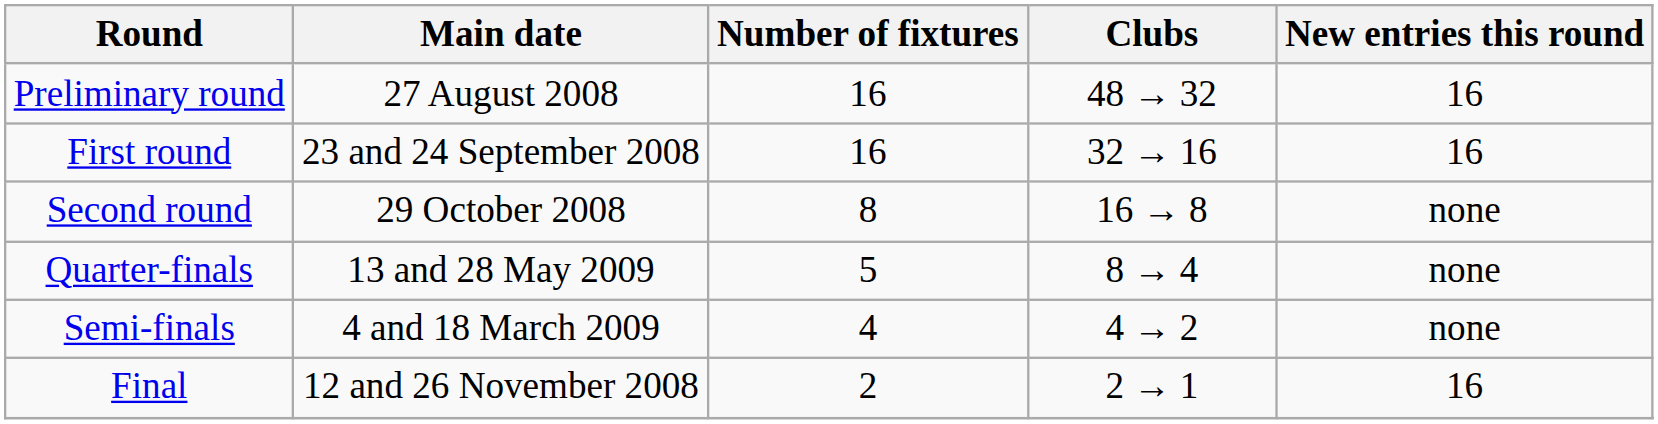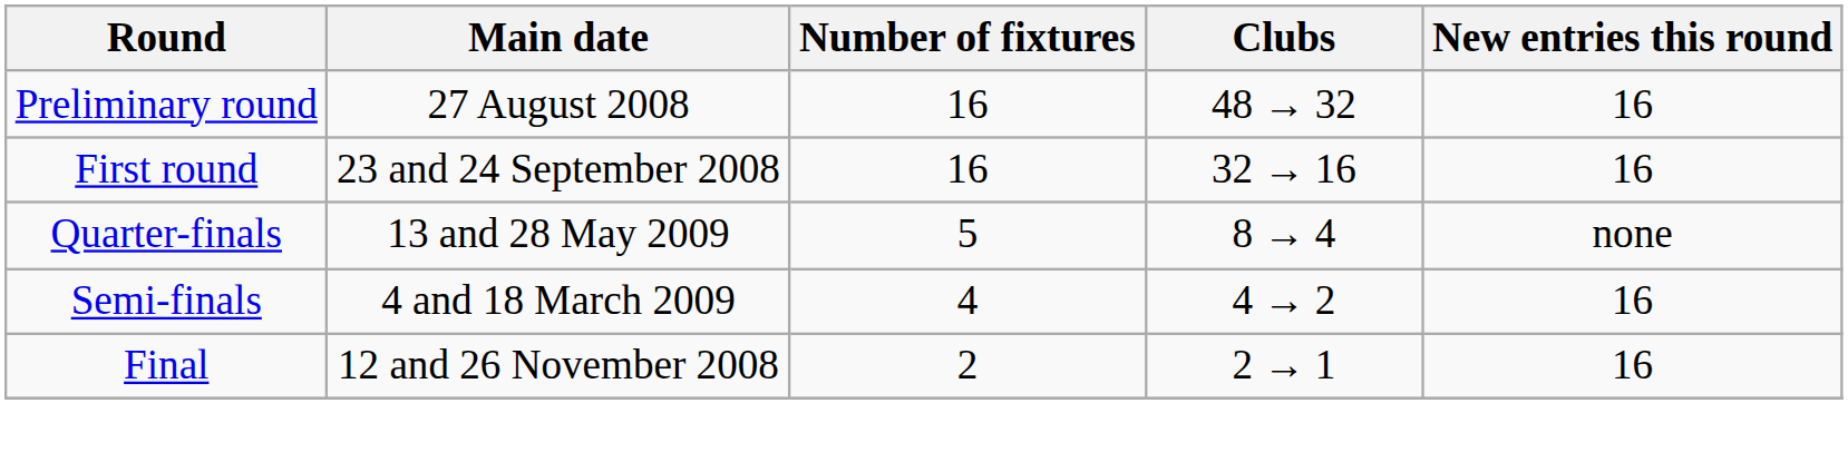- row: Second round | 29 October 2008 | 8 | 16 → 8 | none
Semi-finals | New entries this round: none -> 16
